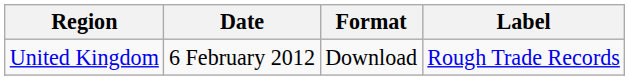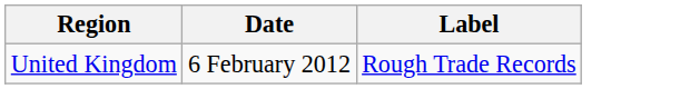- column: Format | Download
